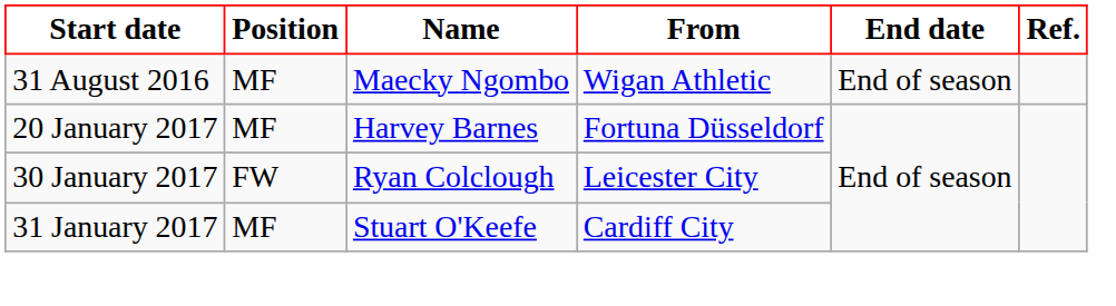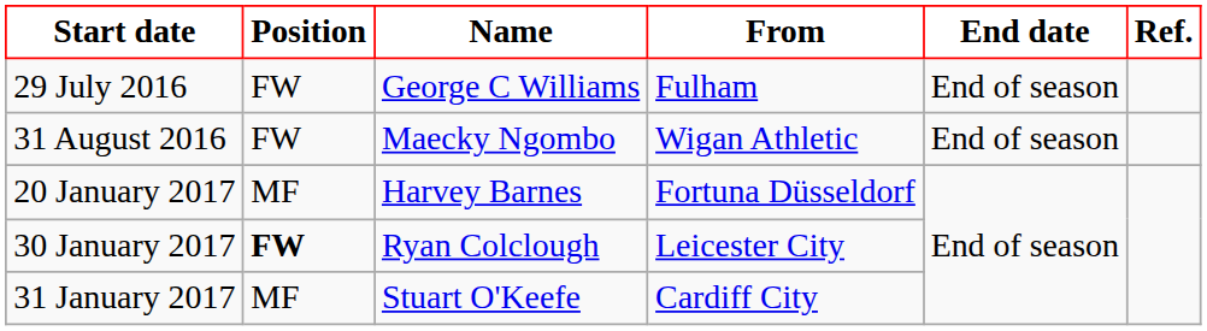+ row: 29 July 2016 | FW | George C Williams | Fulham | End of season
31 August 2016 | Position: MF -> FW
30 January 2017 | Position: normal -> bold
